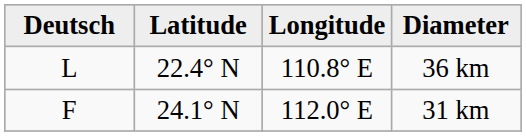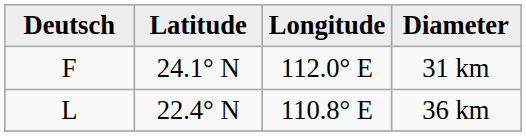rows swapped: 31 km <-> 36 km
